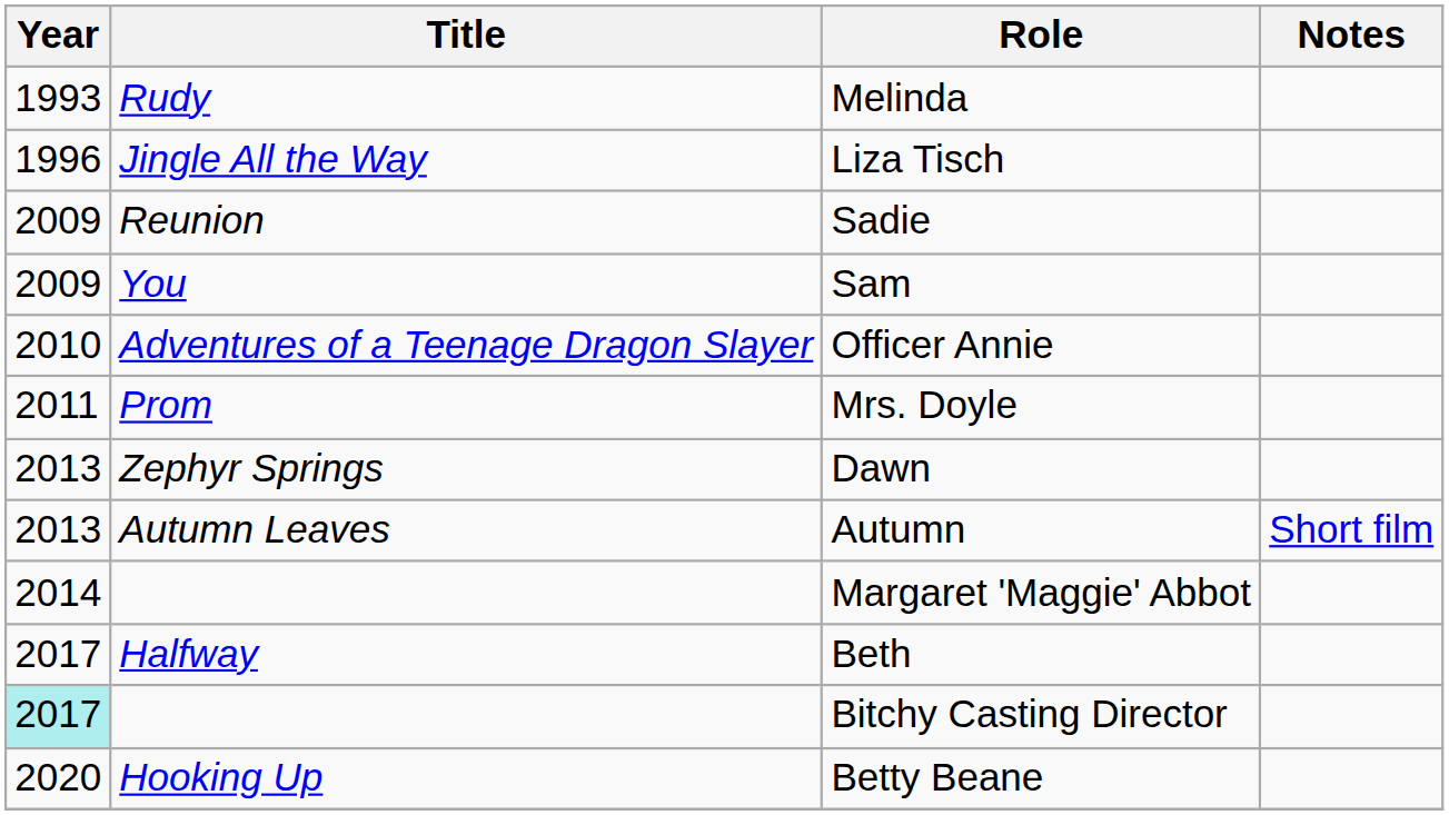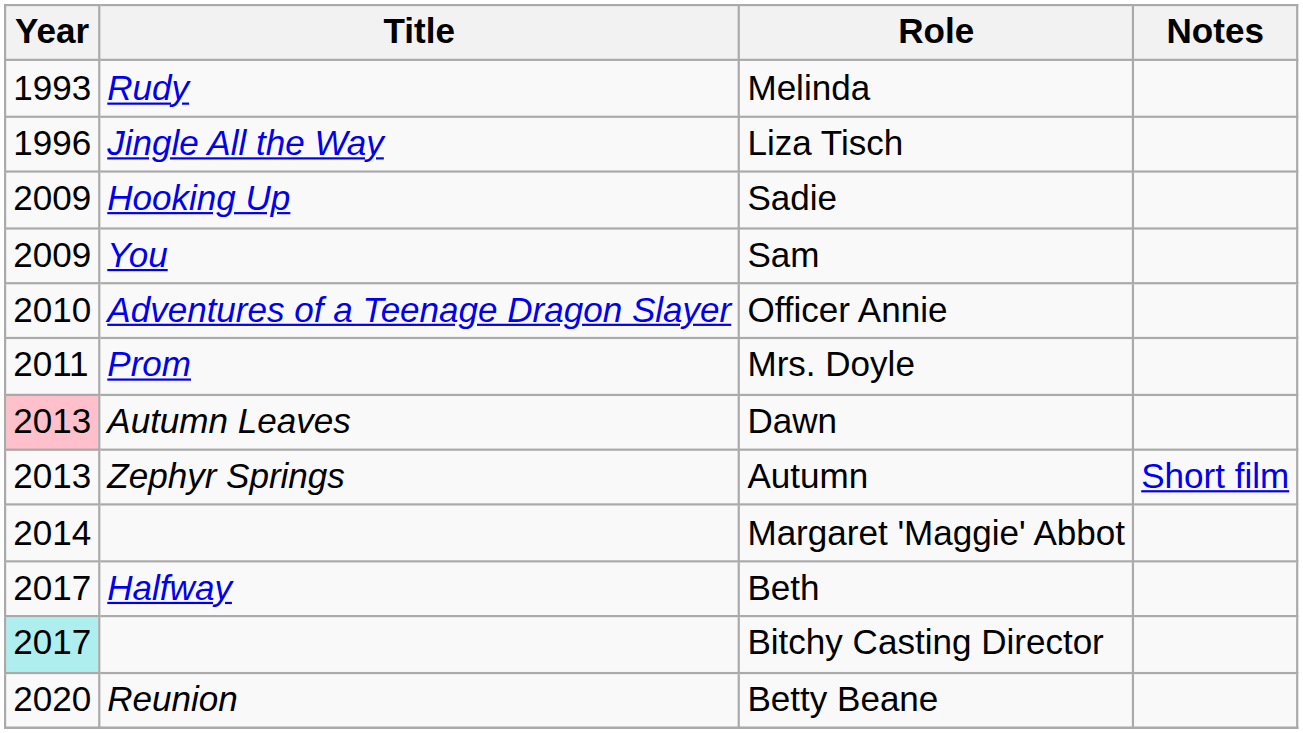Sadie | Title: Reunion -> Hooking Up
Dawn | Year: no background -> pink background
Dawn | Title: Zephyr Springs -> Autumn Leaves
Autumn | Title: Autumn Leaves -> Zephyr Springs
Betty Beane | Title: Hooking Up -> Reunion
